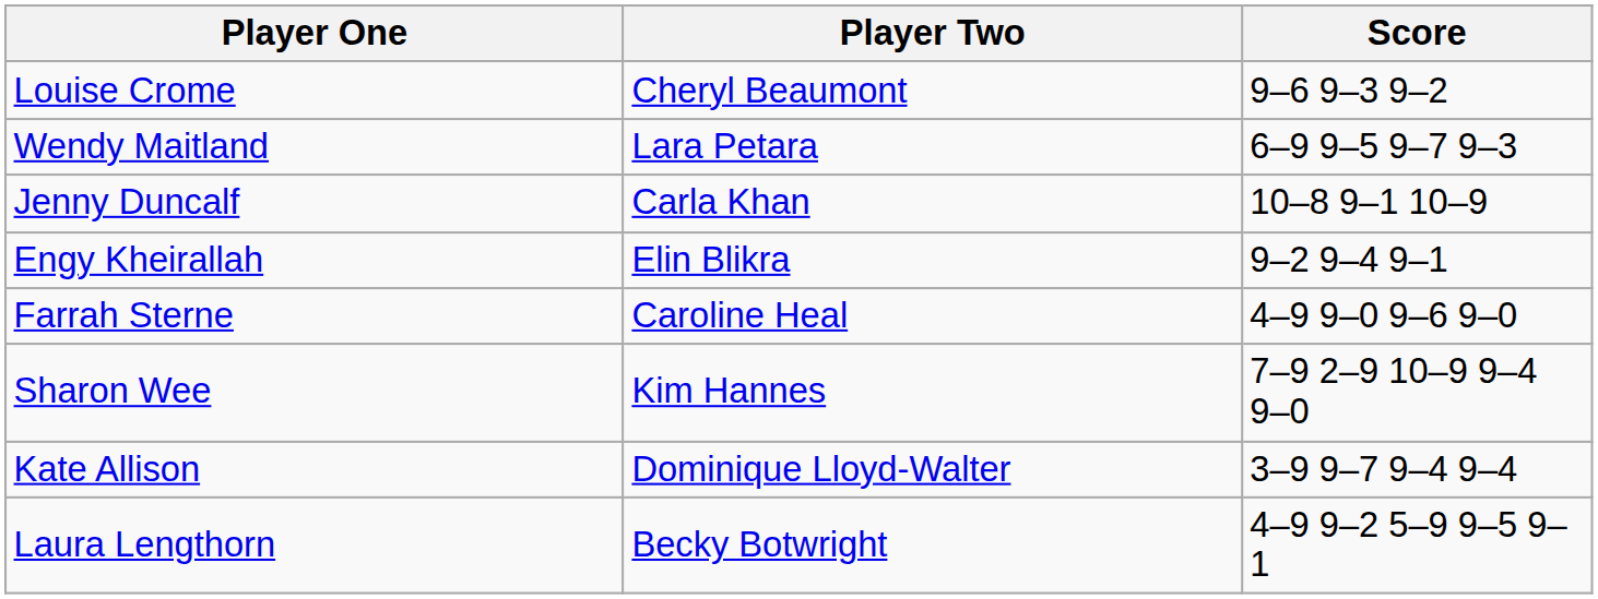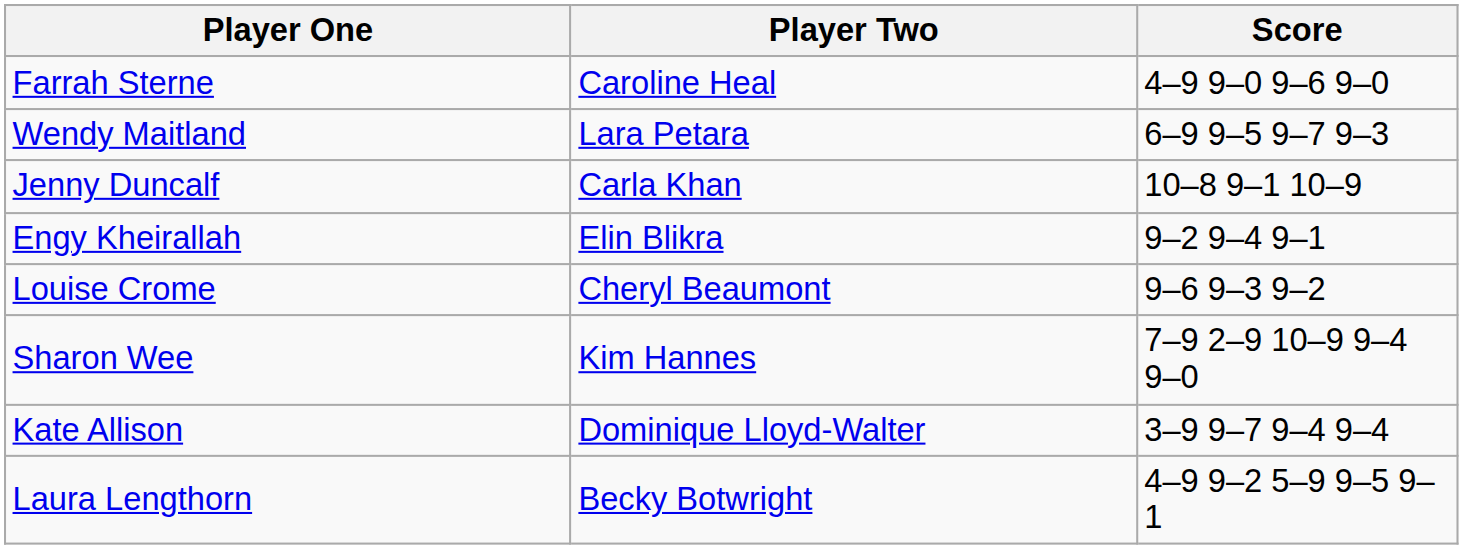rows swapped: Farrah Sterne <-> Louise Crome
